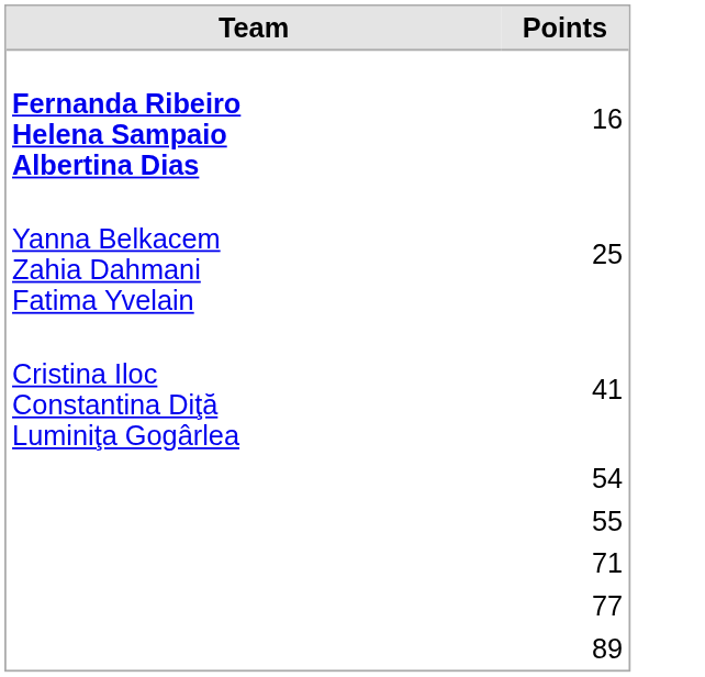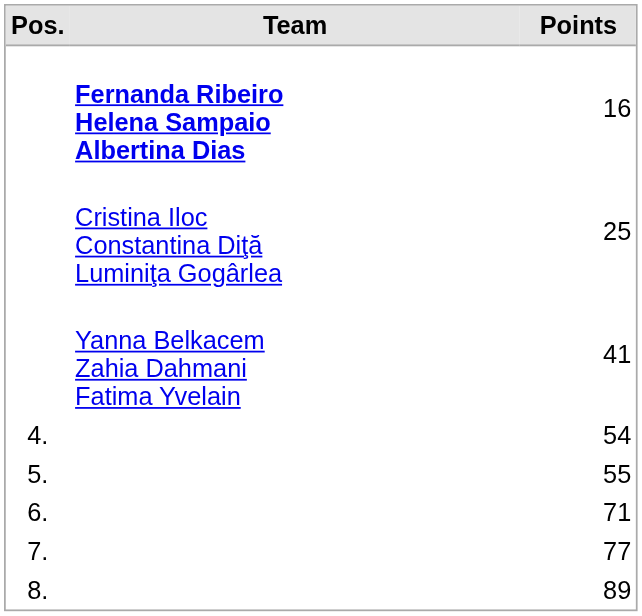+ column: Pos. | 4. | 5. | 6. | 7. | 8.
25 | Team: Yanna Belkacem Zahia Dahmani Fatima Yvelain -> Cristina Iloc Constantina Diţă Luminiţa Gogârlea
41 | Team: Cristina Iloc Constantina Diţă Luminiţa Gogârlea -> Yanna Belkacem Zahia Dahmani Fatima Yvelain
